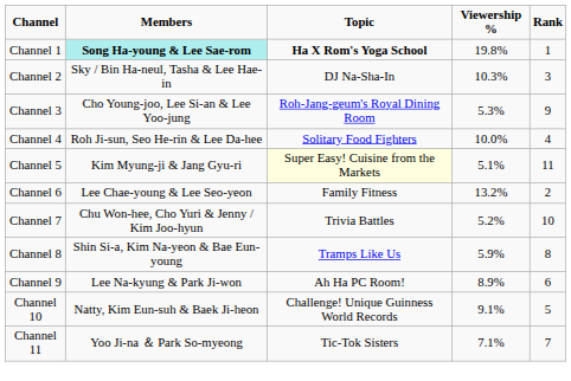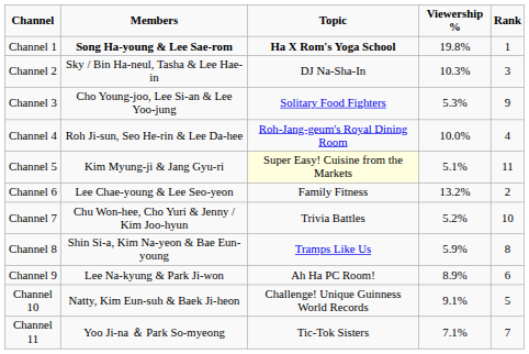Channel 1 | column 2: paleturquoise background -> no background
Channel 3 | column 3: Roh-Jang-geum's Royal Dining Room -> Solitary Food Fighters
Channel 4 | column 3: Solitary Food Fighters -> Roh-Jang-geum's Royal Dining Room
